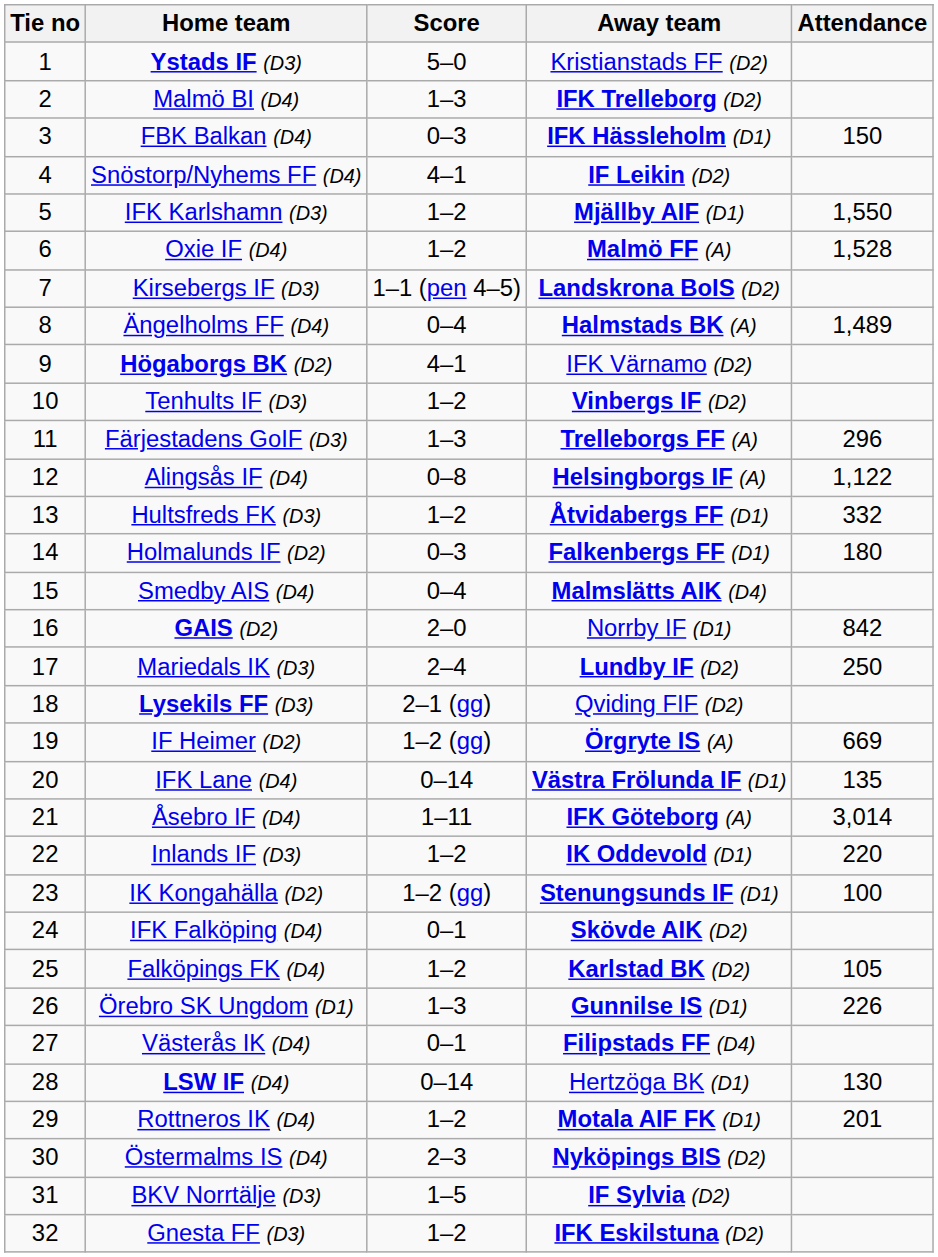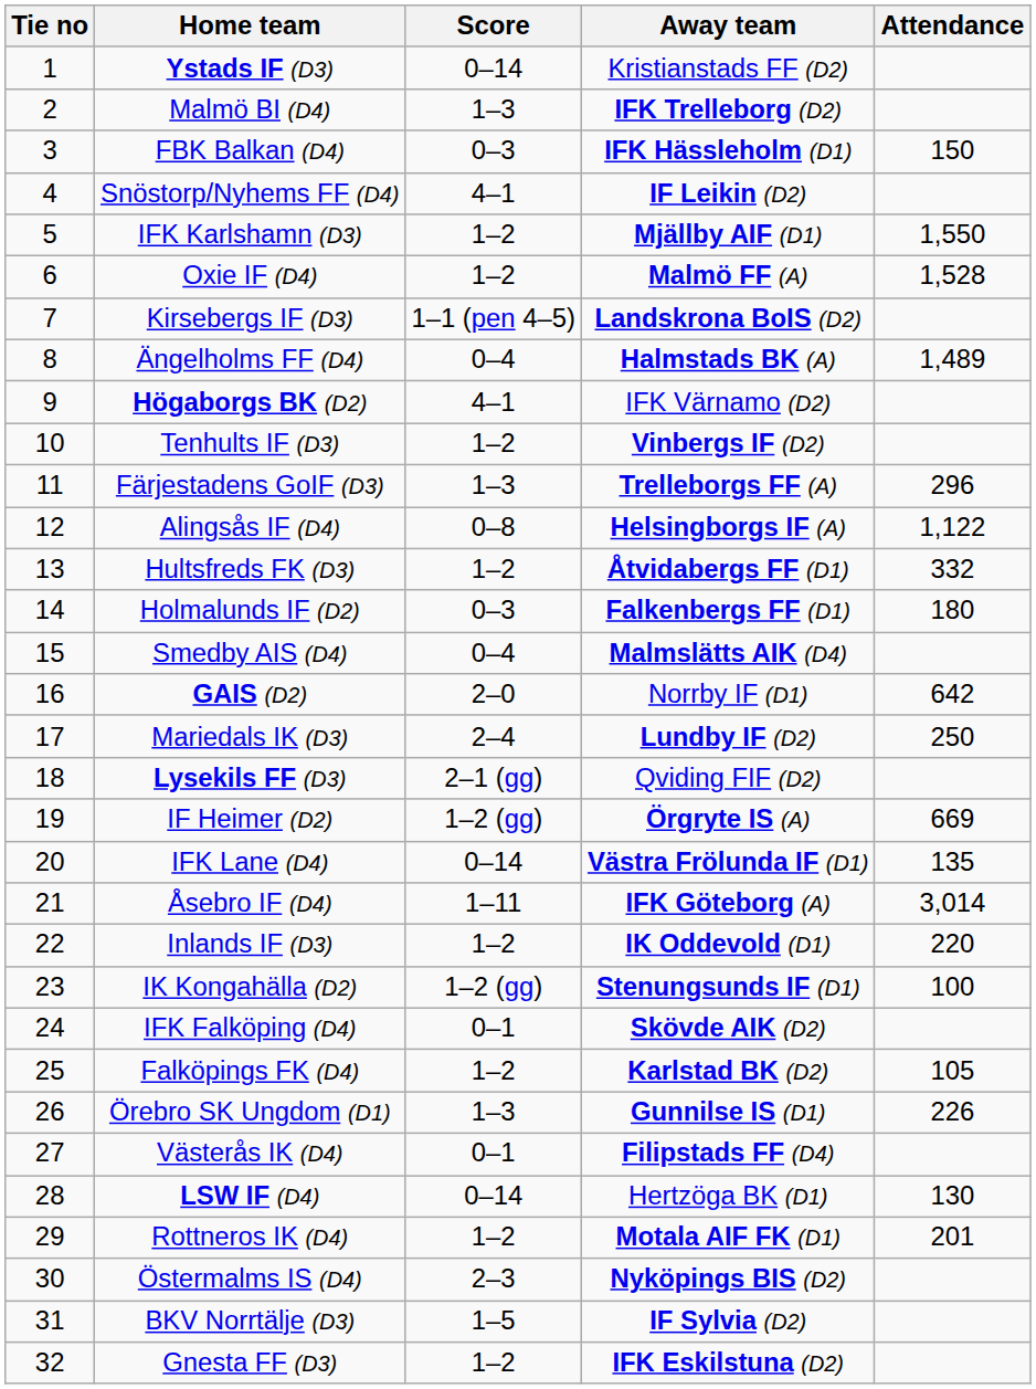Ystads IF (D3) | Score: 5–0 -> 0–14
GAIS (D2) | Attendance: 842 -> 642
